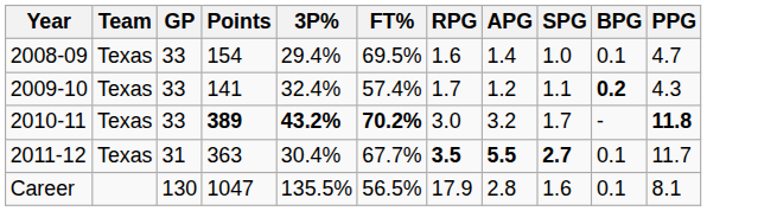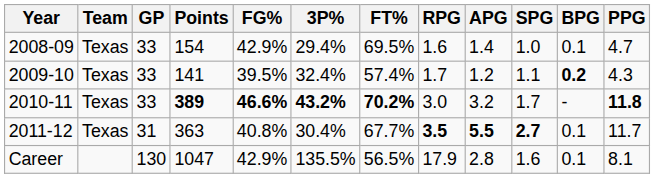+ column: FG% | 42.9% | 39.5% | 46.6% | 40.8% | 42.9%
